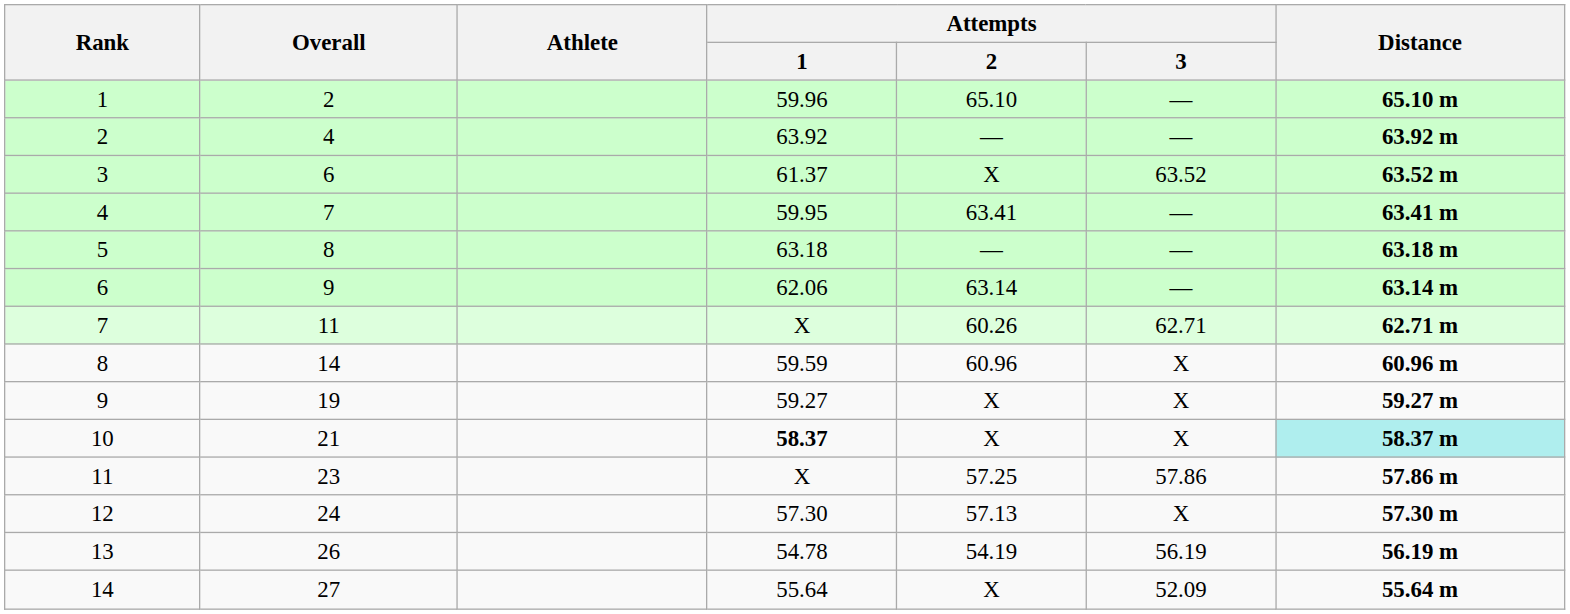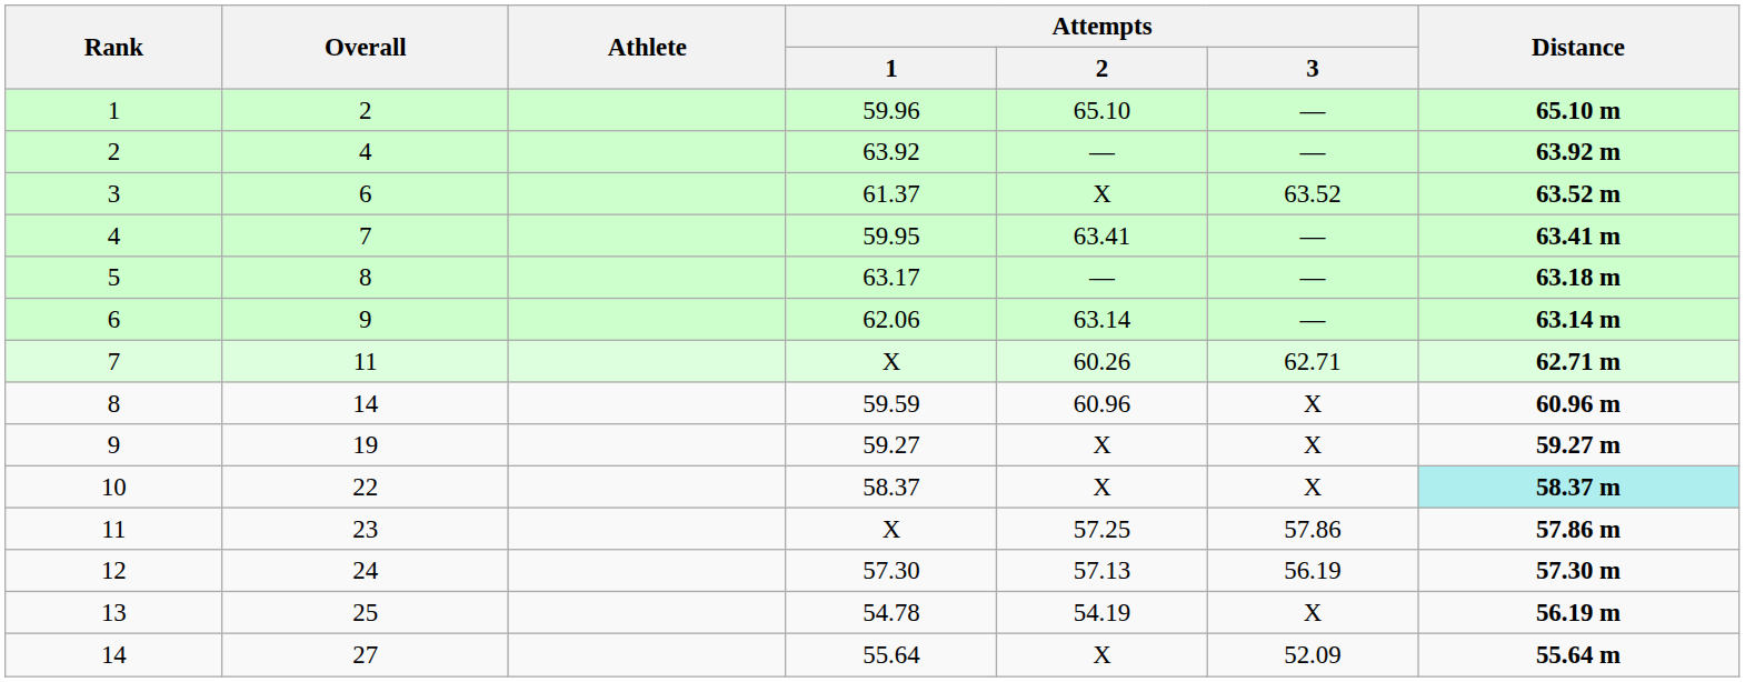5 | Attempts / 1: 63.18 -> 63.17
10 | Overall: 21 -> 22
10 | Attempts / 1: bold -> normal
12 | Attempts / 3: X -> 56.19
13 | Overall: 26 -> 25
13 | Attempts / 3: 56.19 -> X
